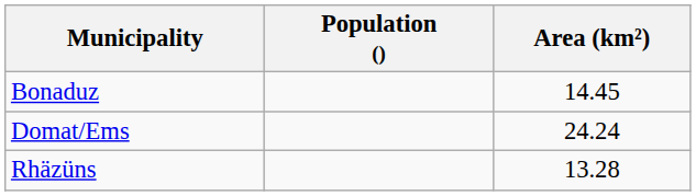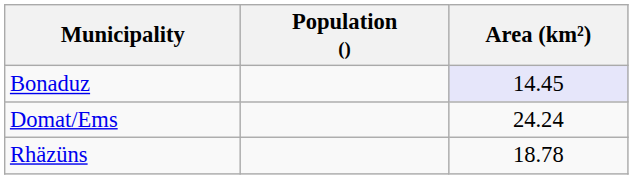Bonaduz | Area (km²): no background -> lavender background
Rhäzüns | Area (km²): 13.28 -> 18.78
